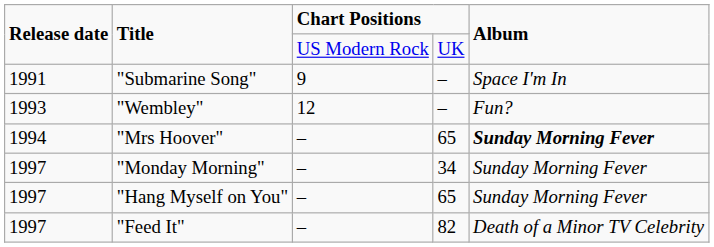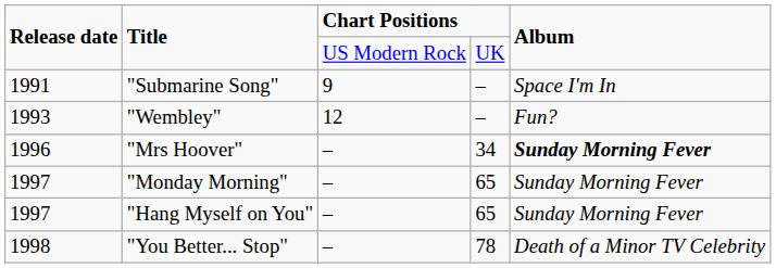"Mrs Hoover" | Release date: 1994 -> 1996
"Mrs Hoover" | column 4: 65 -> 34
"Monday Morning" | column 4: 34 -> 65
- row: 1997 | "Feed It" | – | 82 | Death of a Minor TV Celebrity
+ row: 1998 | "You Better... Stop" | – | 78 | Death of a Minor TV Celebrity
